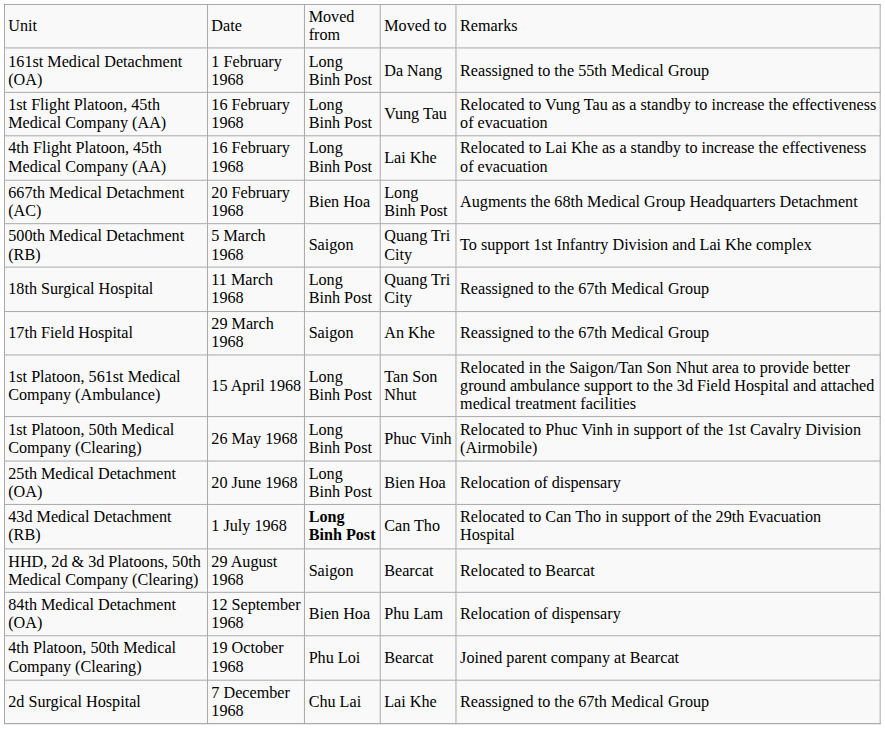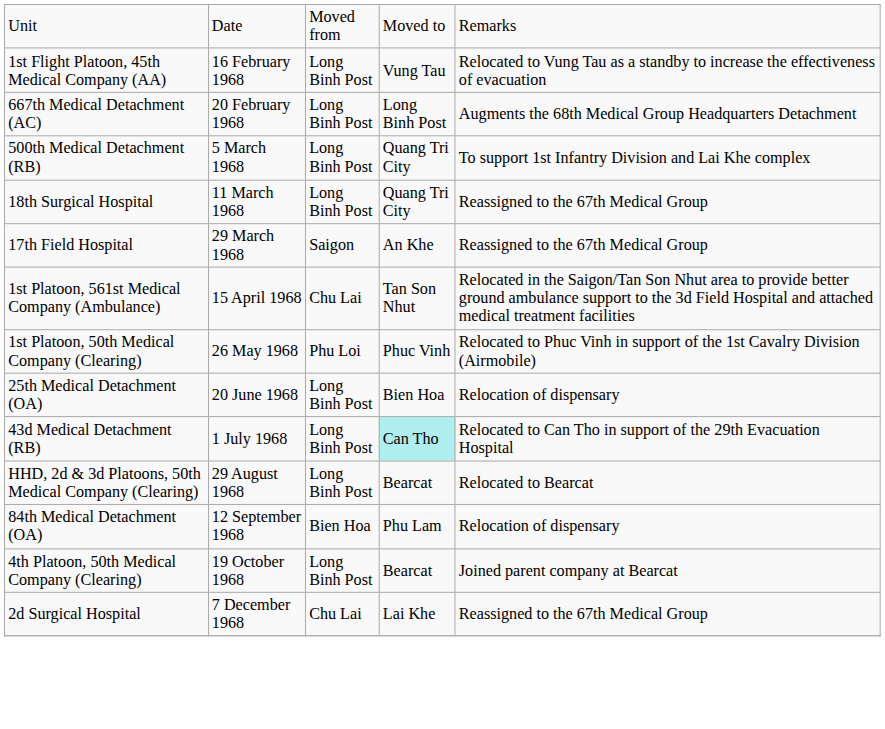- row: 161st Medical Detachment (OA) | 1 February 1968 | Long Binh Post | Da Nang | Reassigned to the 55th Medical Group
- row: 4th Flight Platoon, 45th Medical Company (AA) | 16 February 1968 | Long Binh Post | Lai Khe | Relocated to Lai Khe as a standby to increase the effectiveness of evacuation
667th Medical Detachment (AC) | column 3: Bien Hoa -> Long Binh Post
500th Medical Detachment (RB) | column 3: Saigon -> Long Binh Post
1st Platoon, 561st Medical Company (Ambulance) | column 3: Long Binh Post -> Chu Lai
1st Platoon, 50th Medical Company (Clearing) | column 3: Long Binh Post -> Phu Loi
43d Medical Detachment (RB) | column 3: bold -> normal
43d Medical Detachment (RB) | column 4: no background -> paleturquoise background
HHD, 2d & 3d Platoons, 50th Medical Company (Clearing) | column 3: Saigon -> Long Binh Post
4th Platoon, 50th Medical Company (Clearing) | column 3: Phu Loi -> Long Binh Post
